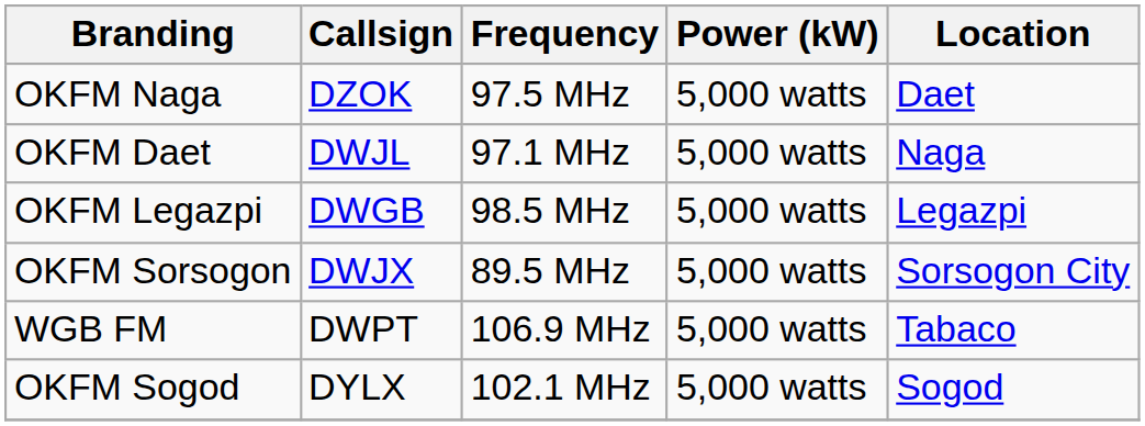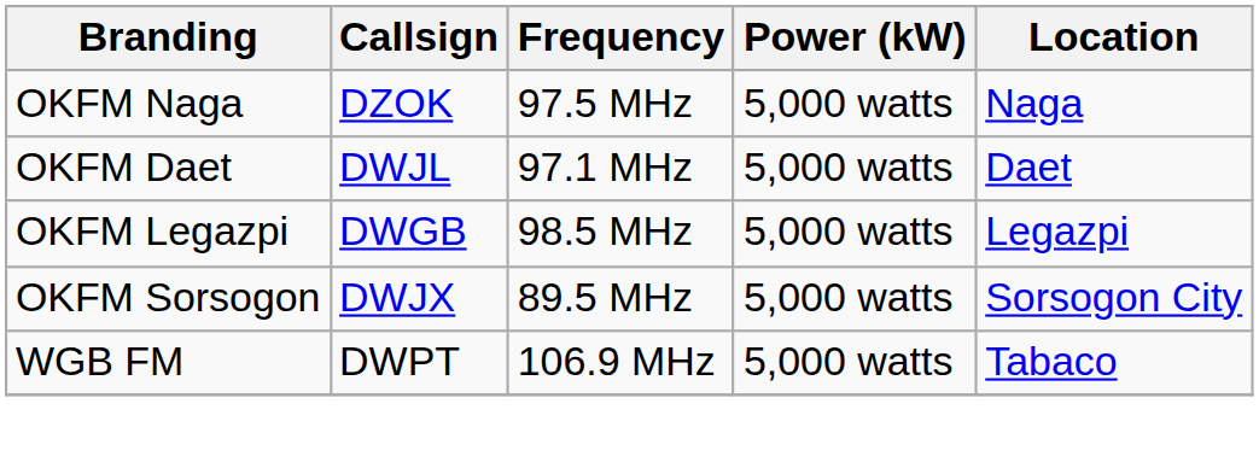OKFM Naga | Location: Daet -> Naga
OKFM Daet | Location: Naga -> Daet
- row: OKFM Sogod | DYLX | 102.1 MHz | 5,000 watts | Sogod
